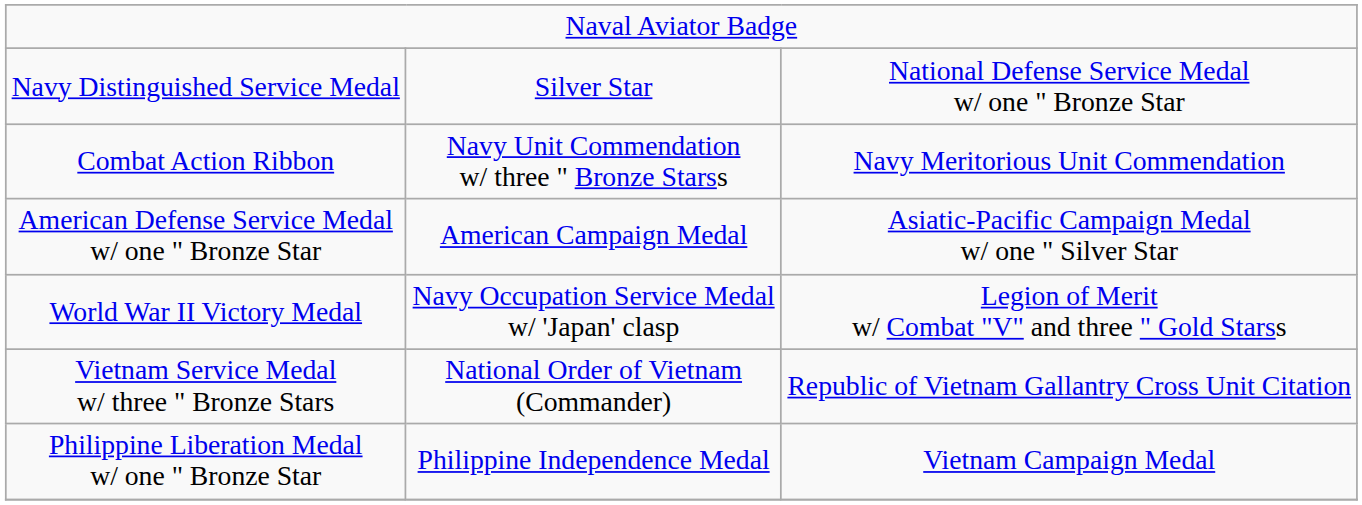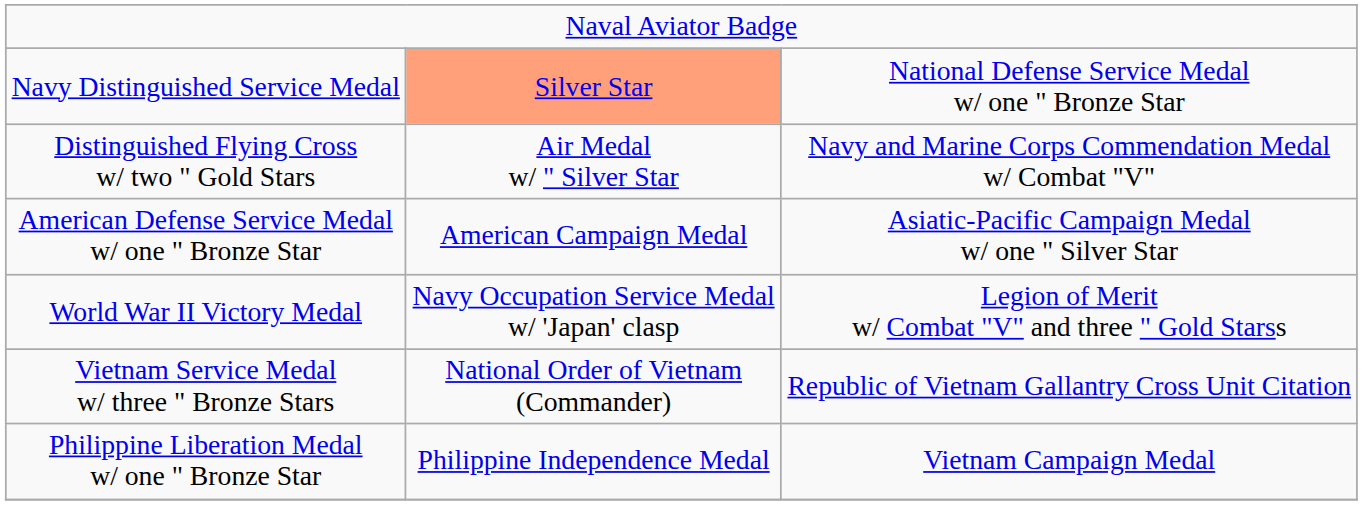Navy Distinguished Service Medal | column 2: no background -> lightsalmon background
+ row: Distinguished Flying Cross w/ two " Gold Stars | Air Medal w/ " Silver Star | Navy and Marine Corps Commendation Medal w/ Combat "V"
- row: Combat Action Ribbon | Navy Unit Commendation w/ three " Bronze Starss | Navy Meritorious Unit Commendation
